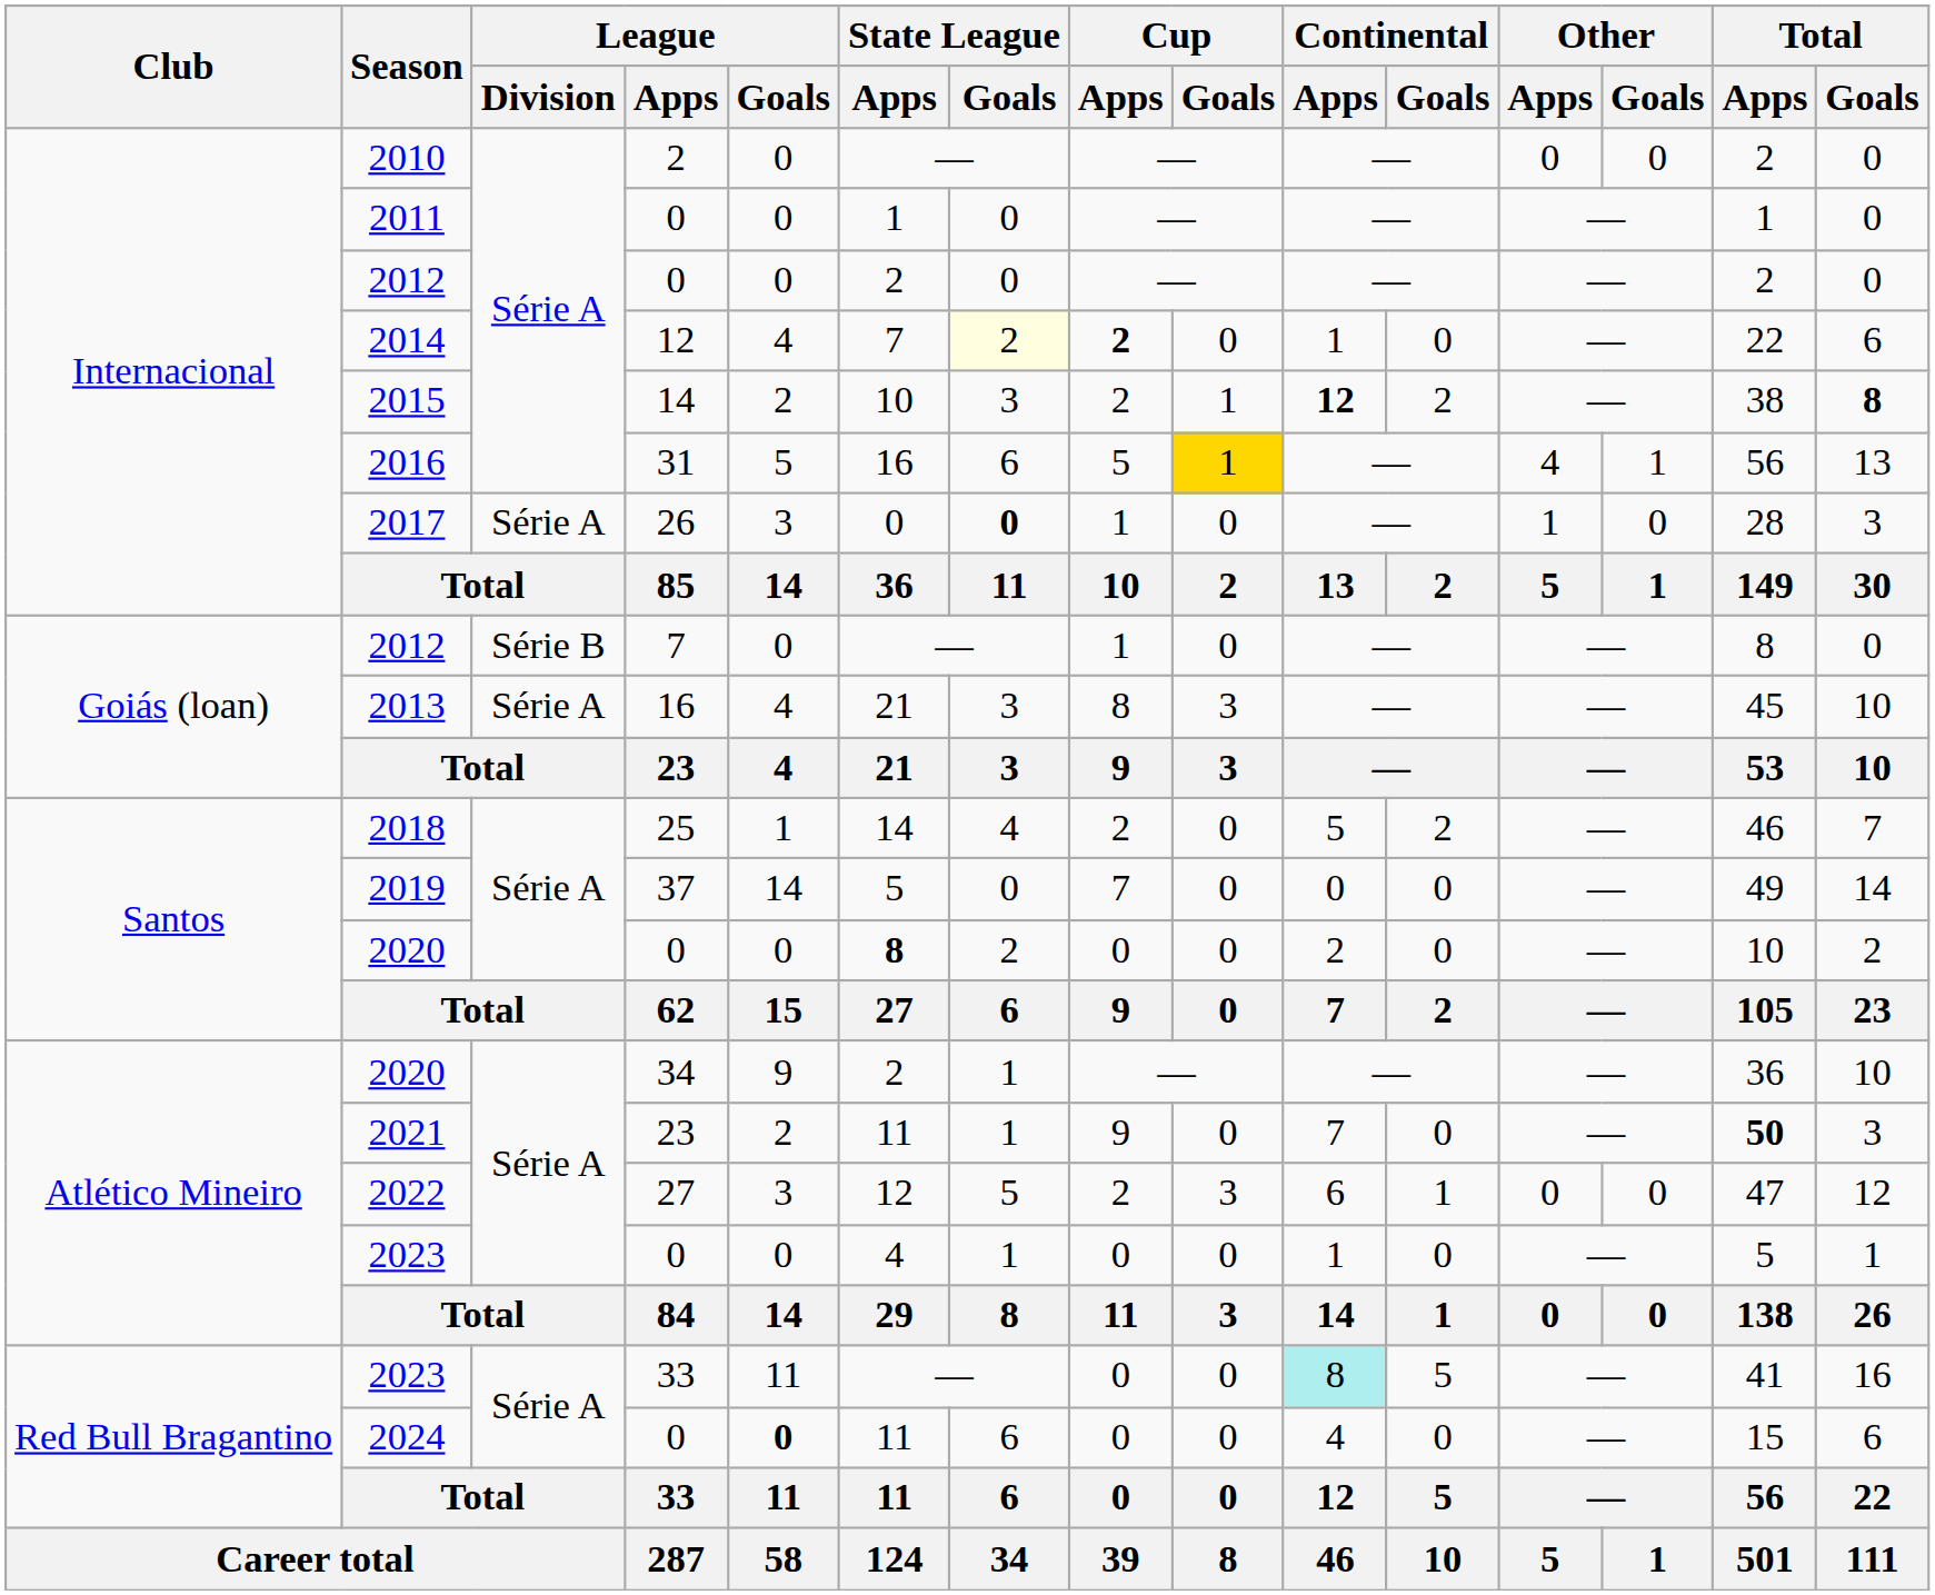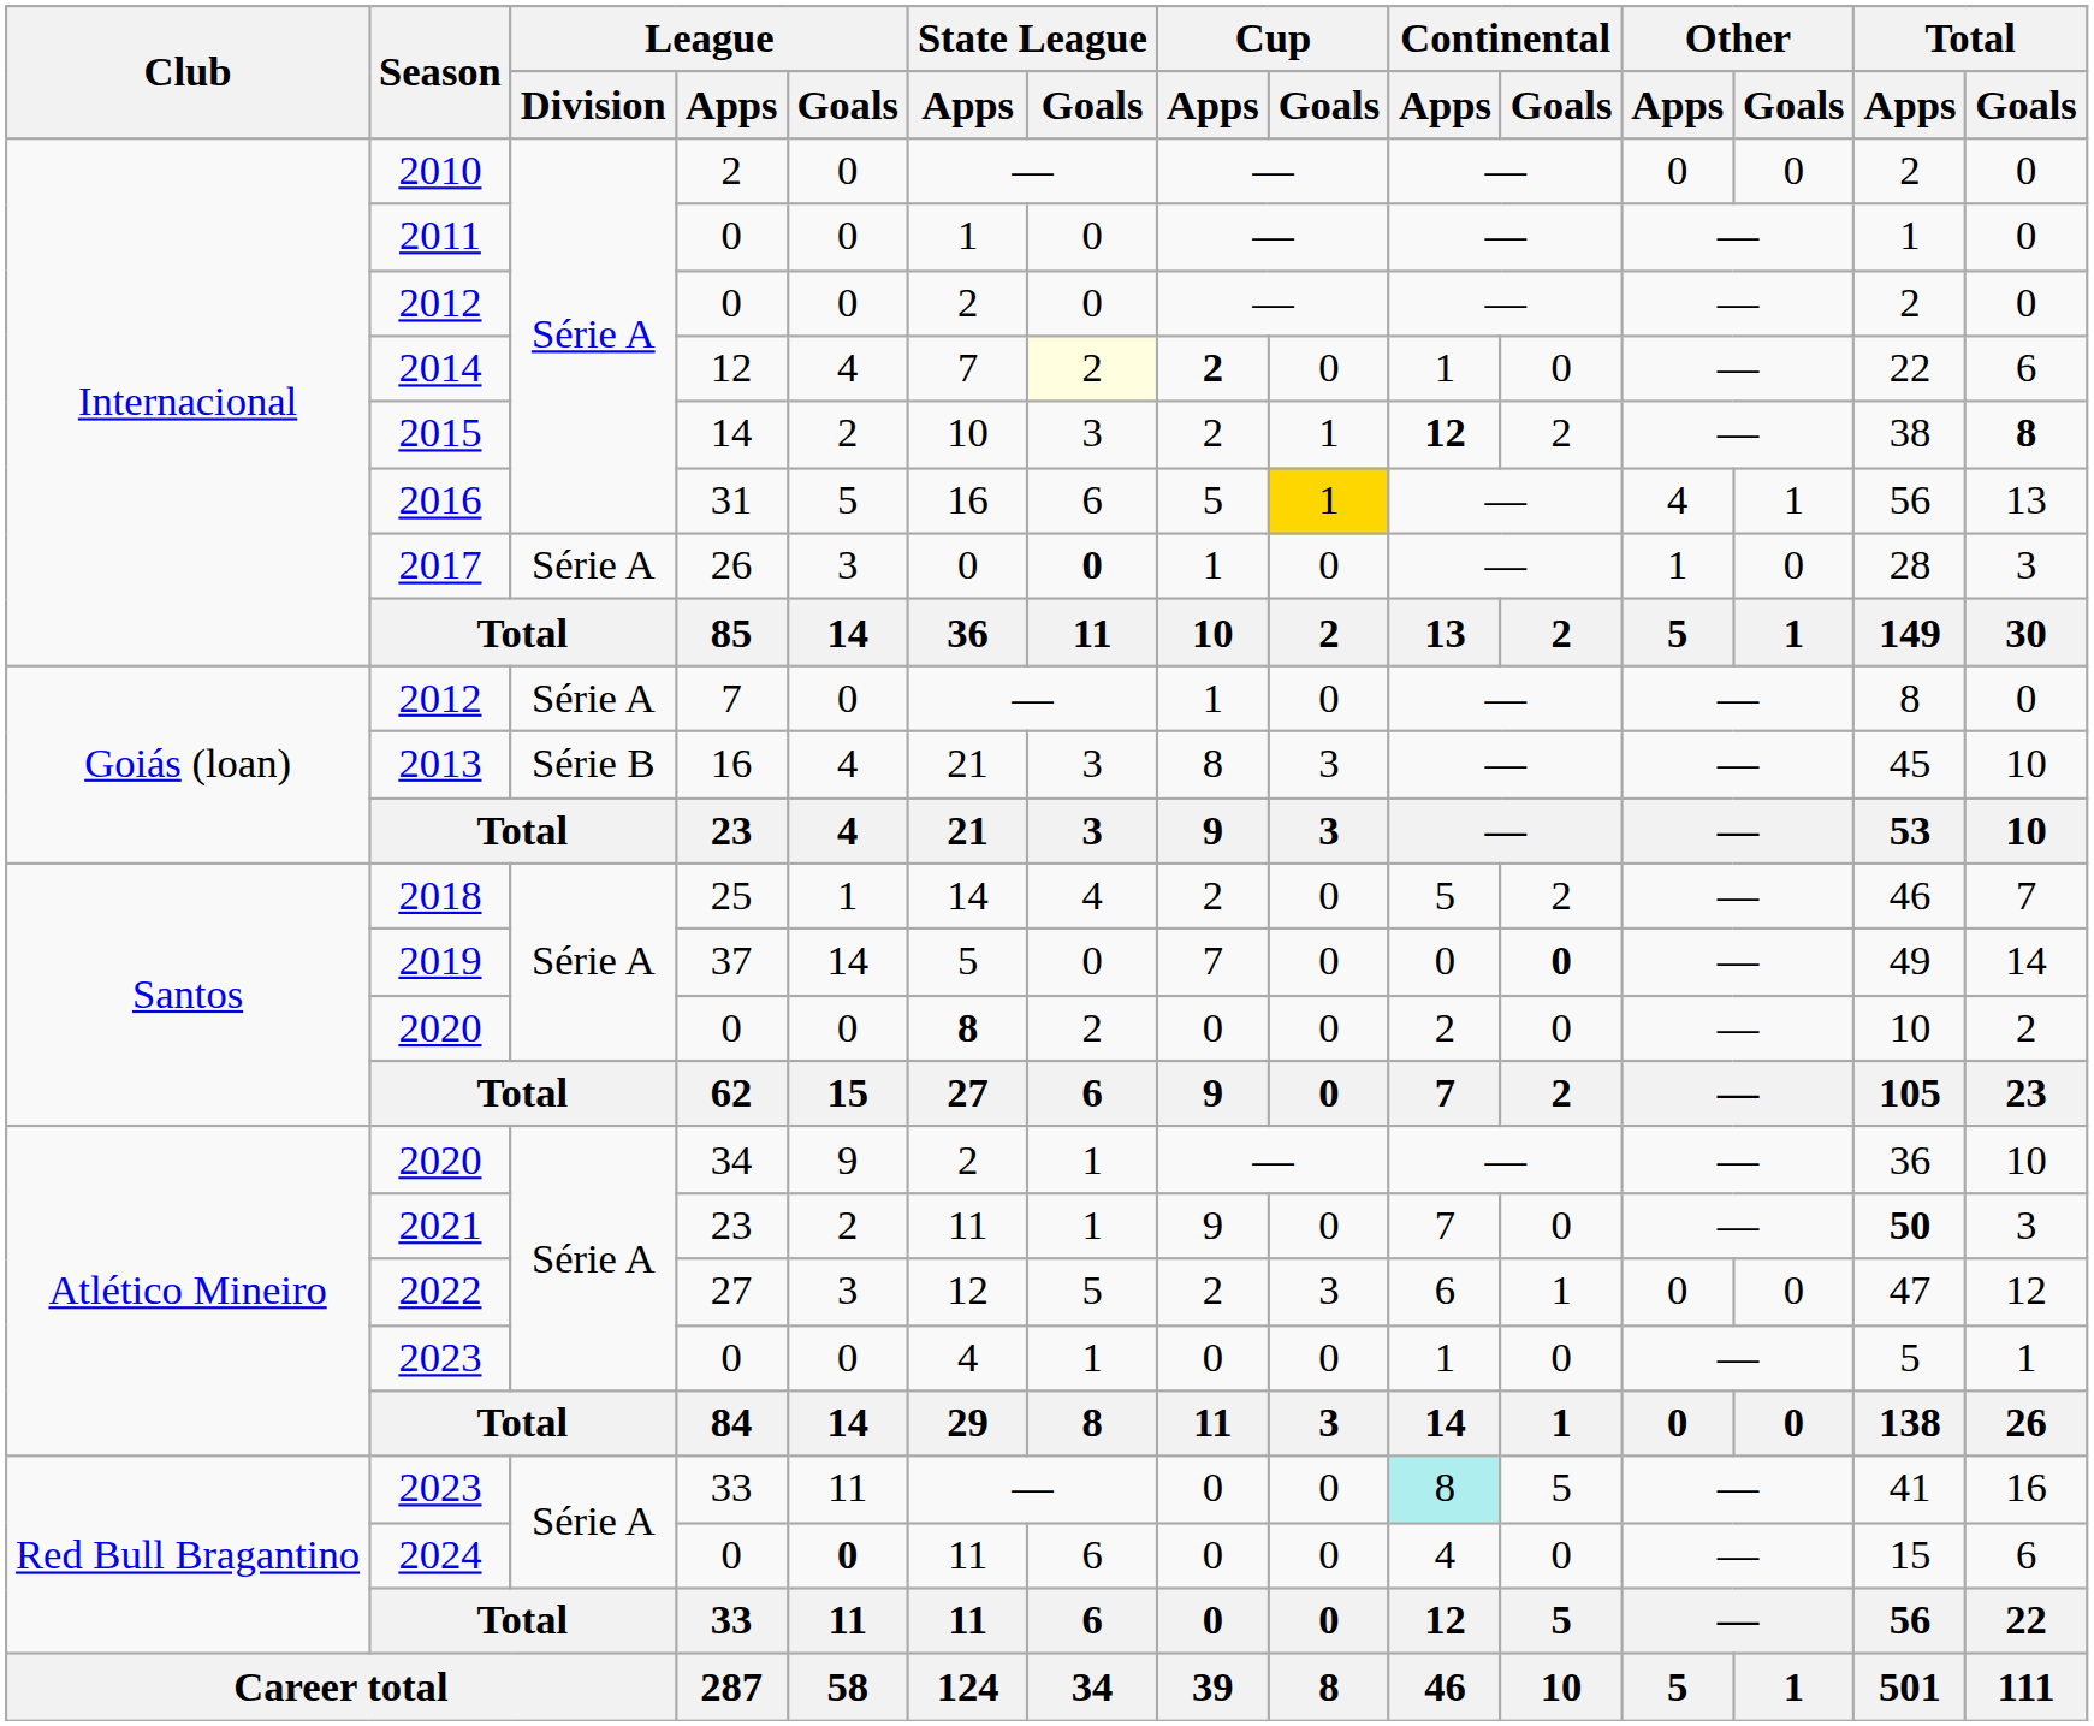2012 / 7 | League / Division: Série B -> Série A
2013 | League / Division: Série A -> Série B
2019 | Continental / Goals: normal -> bold
